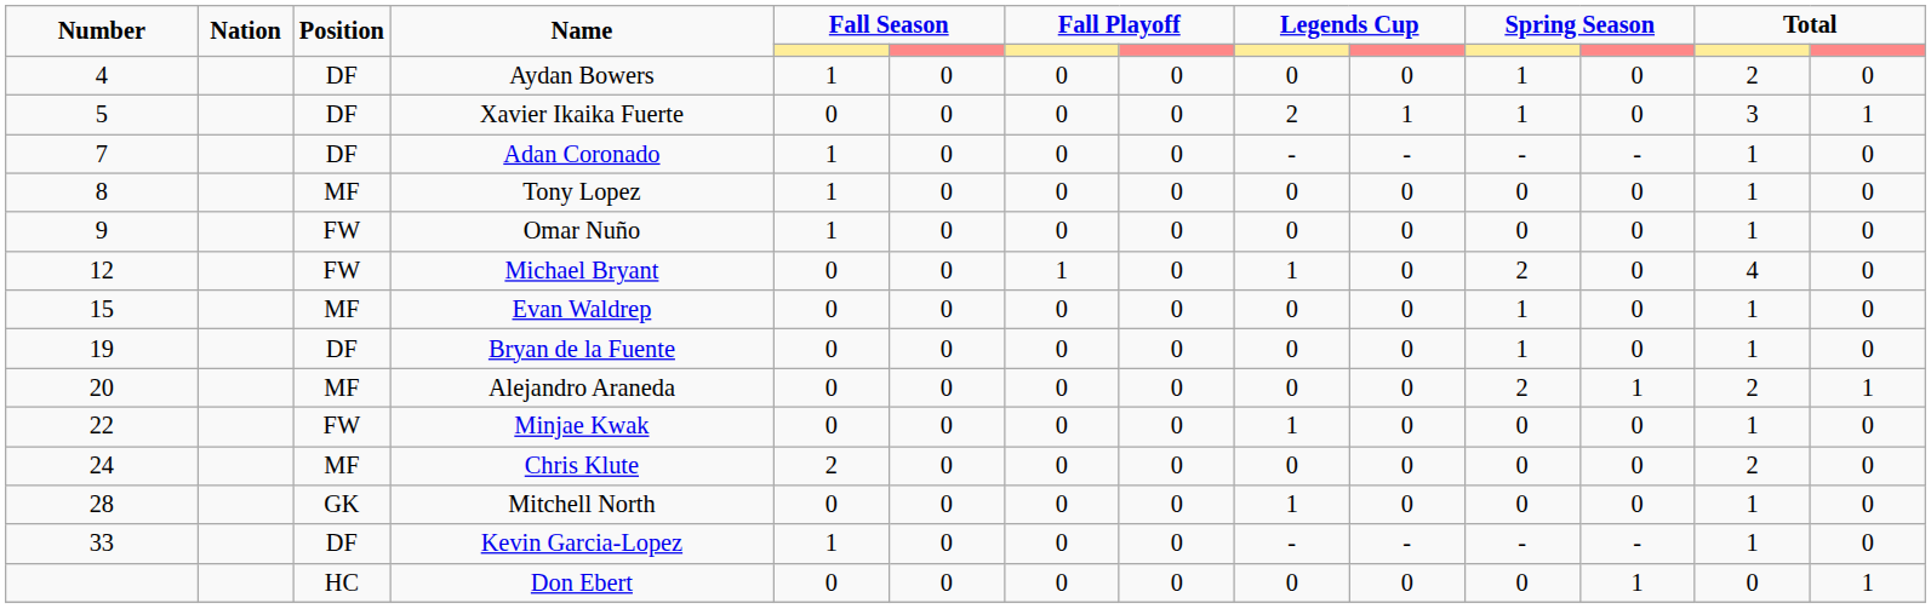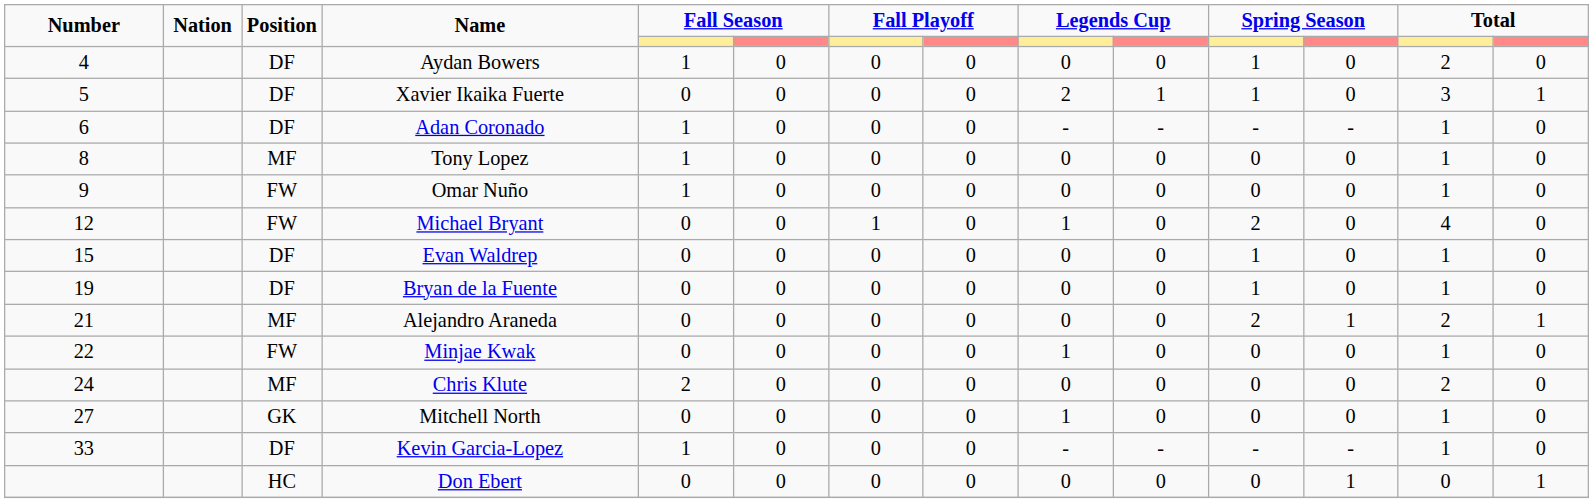Adan Coronado | Number: 7 -> 6
Evan Waldrep | Position: MF -> DF
Alejandro Araneda | Number: 20 -> 21
Mitchell North | Number: 28 -> 27
